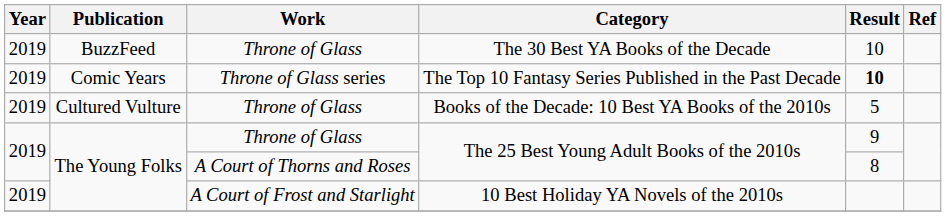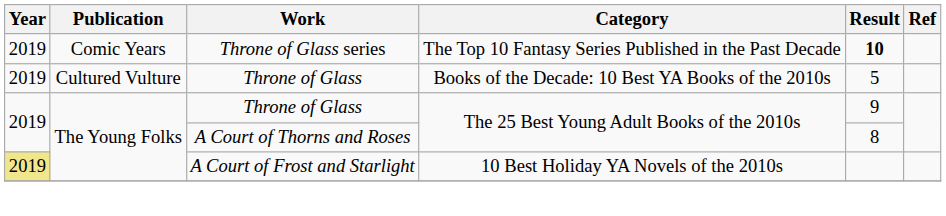- row: 2019 | BuzzFeed | Throne of Glass | The 30 Best YA Books of the Decade | 10
10 Best Holiday YA Novels of the 2010s | Year: no background -> khaki background
